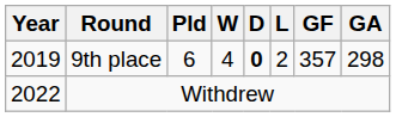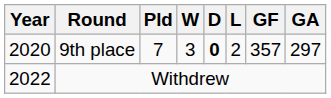9th place | Year: 2019 -> 2020
9th place | Pld: 6 -> 7
9th place | W: 4 -> 3
9th place | GA: 298 -> 297
